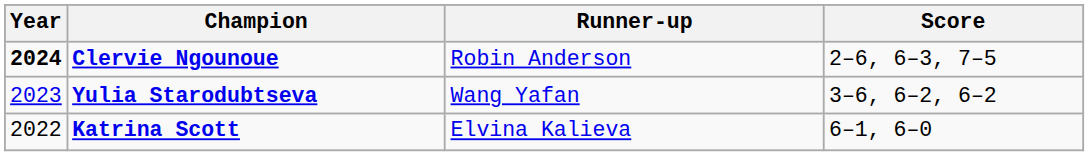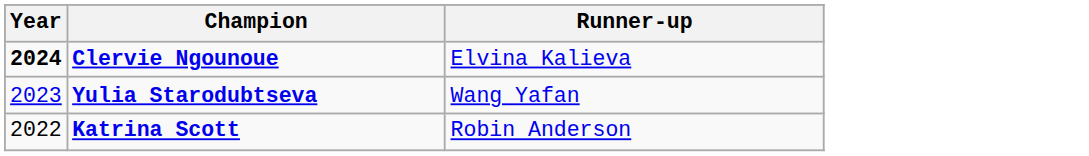- column: Score | 2–6, 6–3, 7–5 | 3–6, 6–2, 6–2 | 6–1, 6–0
Clervie Ngounoue | Runner-up: Robin Anderson -> Elvina Kalieva
Katrina Scott | Runner-up: Elvina Kalieva -> Robin Anderson
